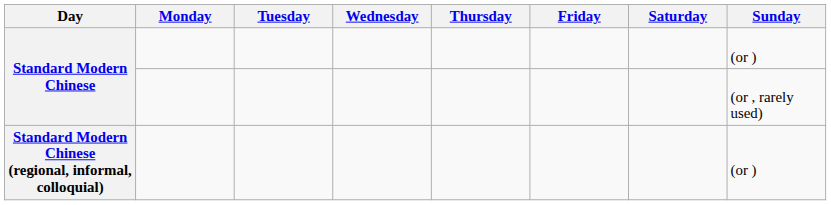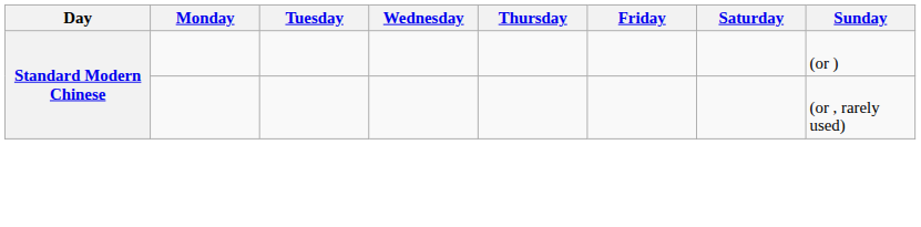- row: Standard Modern Chinese (regional, informal, colloquial) | (or )
